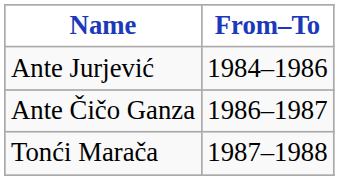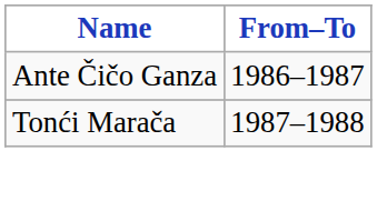- row: Ante Jurjević | 1984–1986
